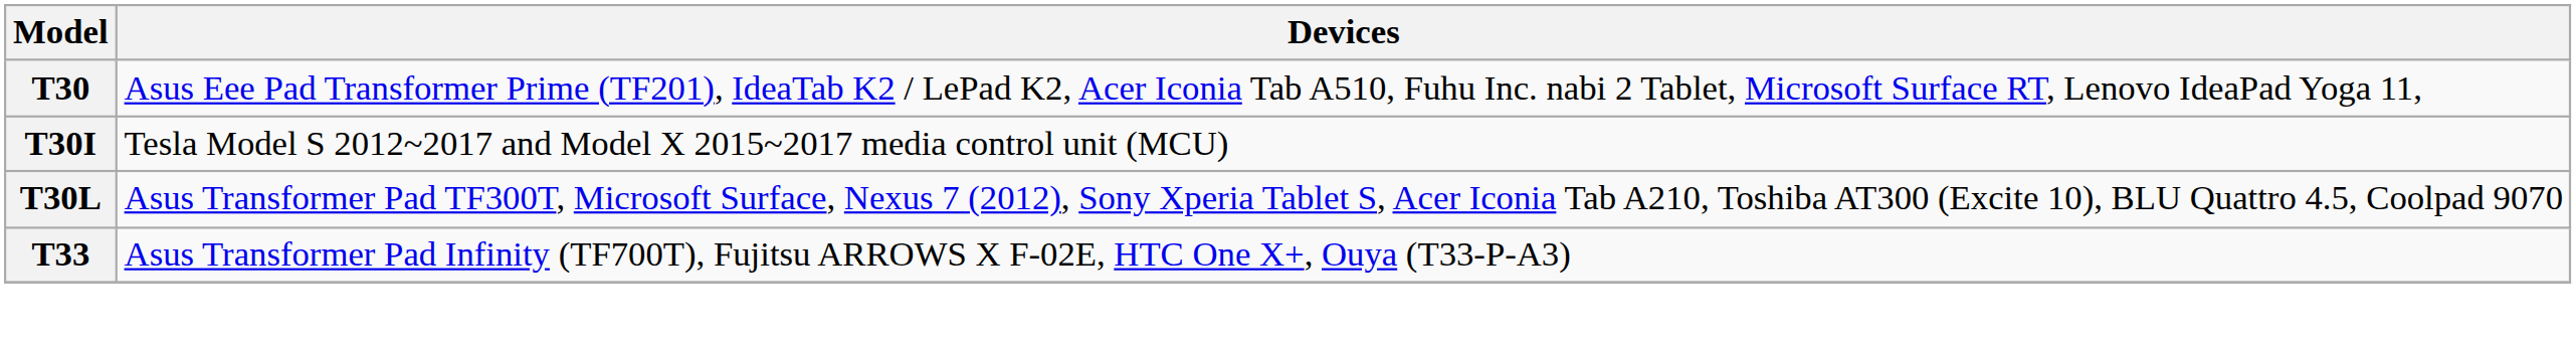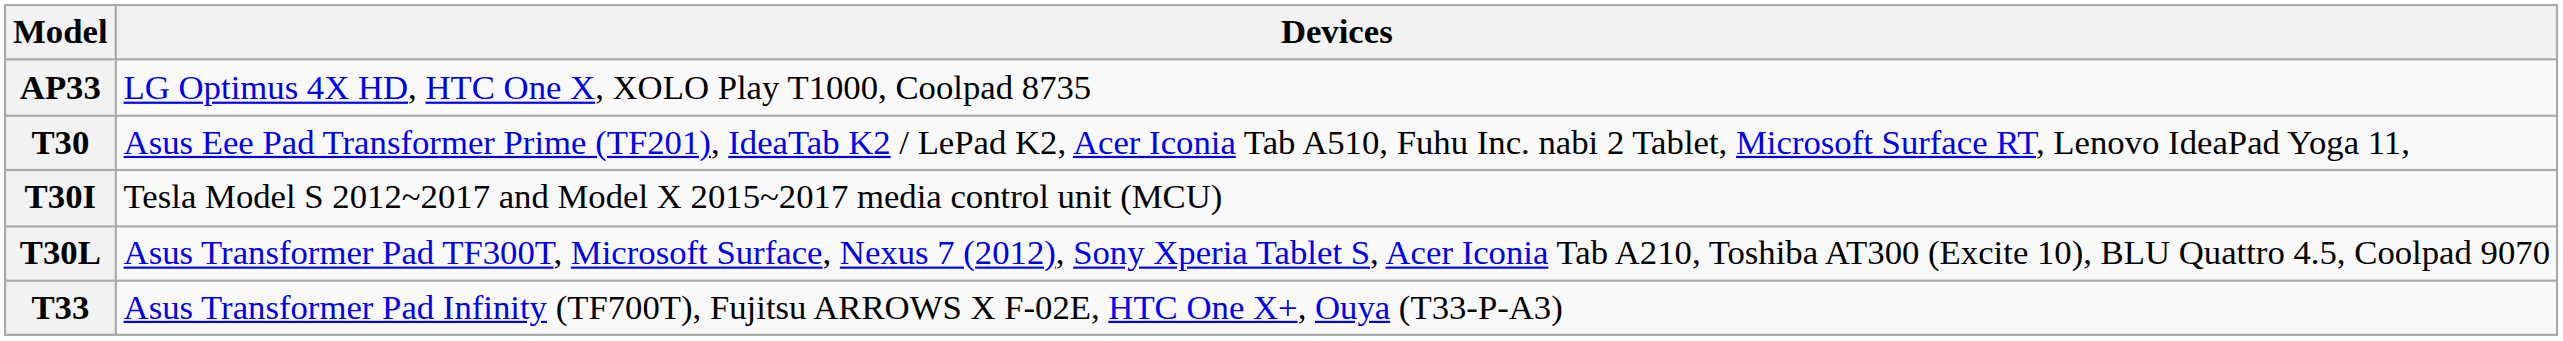+ row: AP33 | LG Optimus 4X HD, HTC One X, XOLO Play T1000, Coolpad 8735
